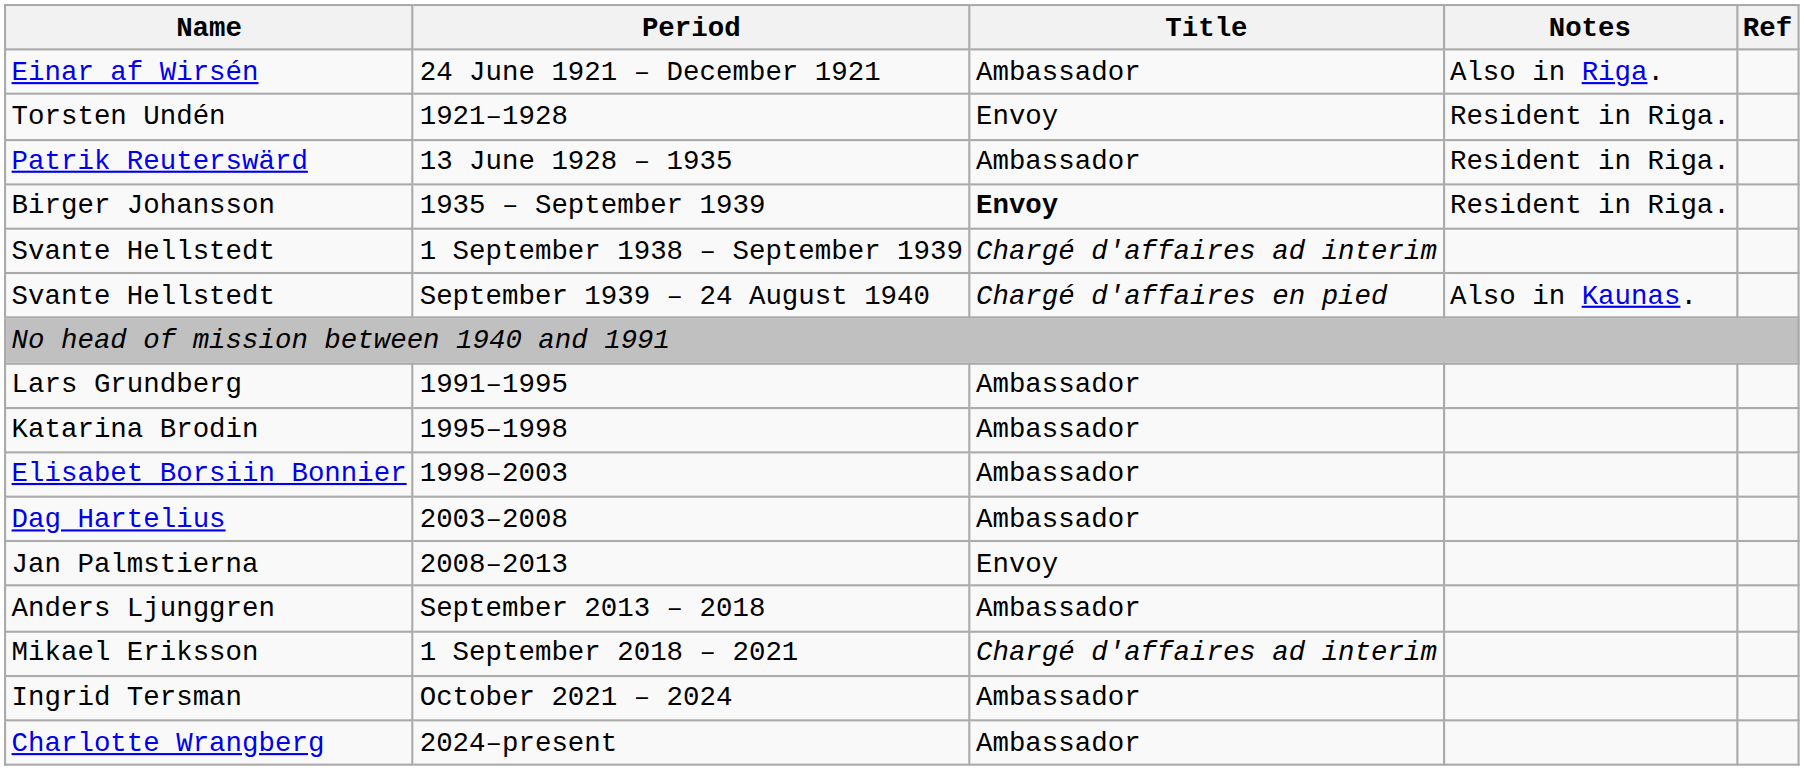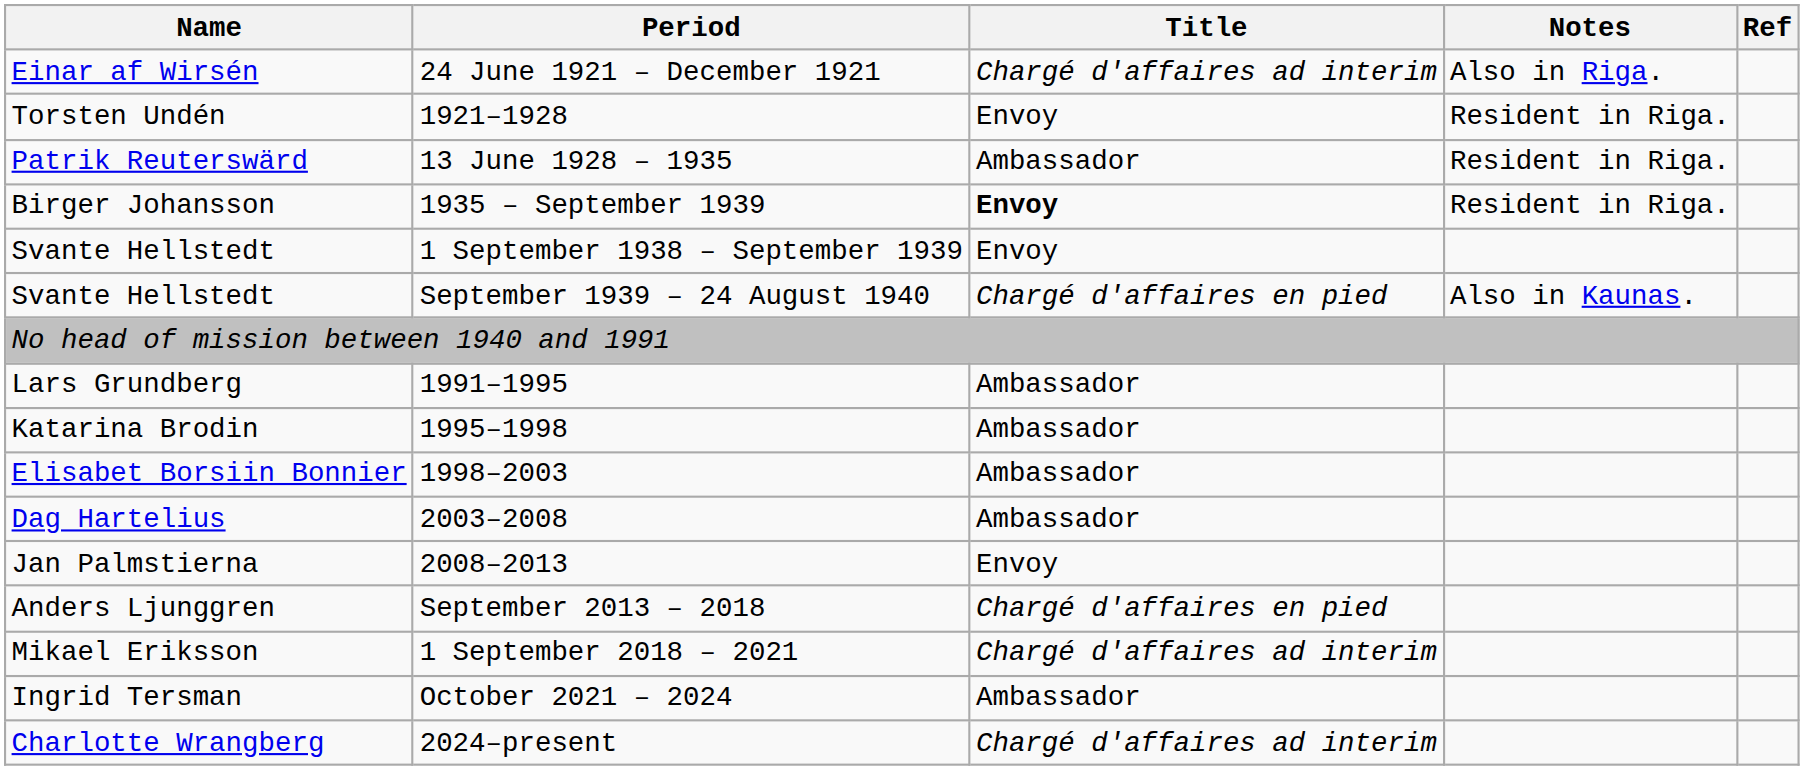24 June 1921 – December 1921 | Title: Ambassador -> Chargé d'affaires ad interim
1 September 1938 – September 1939 | Title: Chargé d'affaires ad interim -> Envoy
September 2013 – 2018 | Title: Ambassador -> Chargé d'affaires en pied
2024–present | Title: Ambassador -> Chargé d'affaires ad interim
